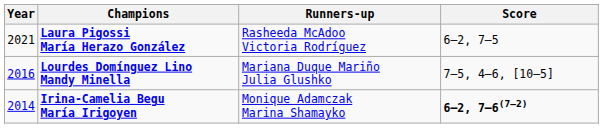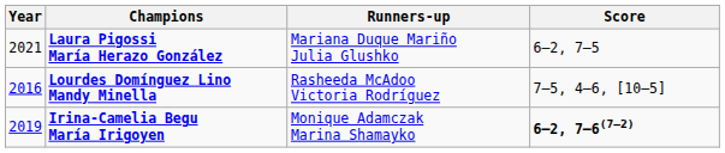Laura Pigossi María Herazo González | Runners-up: Rasheeda McAdoo Victoria Rodríguez -> Mariana Duque Mariño Julia Glushko
Lourdes Domínguez Lino Mandy Minella | Runners-up: Mariana Duque Mariño Julia Glushko -> Rasheeda McAdoo Victoria Rodríguez
Irina-Camelia Begu María Irigoyen | Year: 2014 -> 2019
